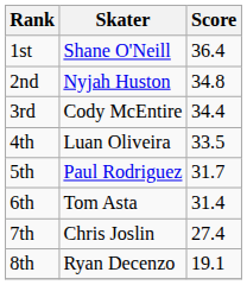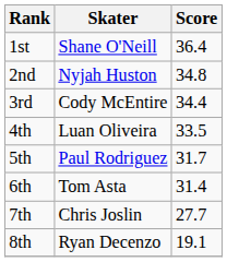7th | Score: 27.4 -> 27.7
